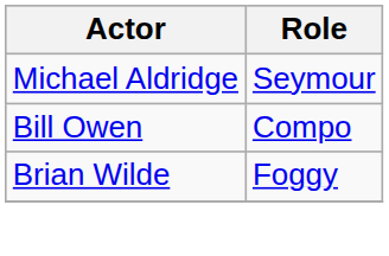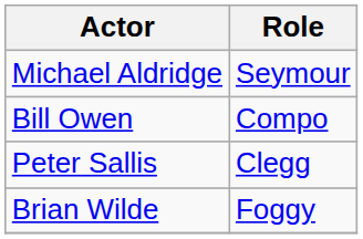+ row: Peter Sallis | Clegg
